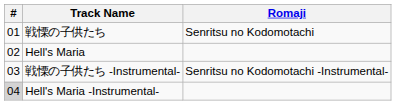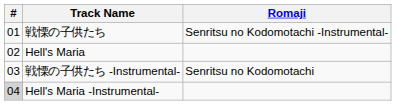戦慄の子供たち | Romaji: Senritsu no Kodomotachi -> Senritsu no Kodomotachi -Instrumental-
戦慄の子供たち -Instrumental- | Romaji: Senritsu no Kodomotachi -Instrumental- -> Senritsu no Kodomotachi
